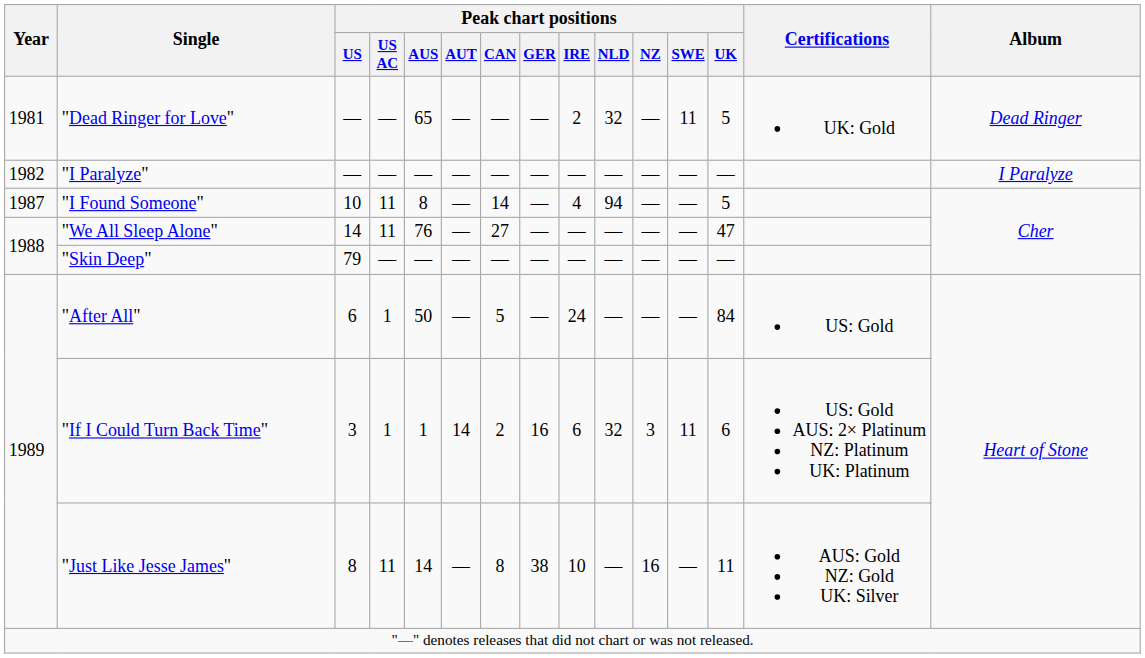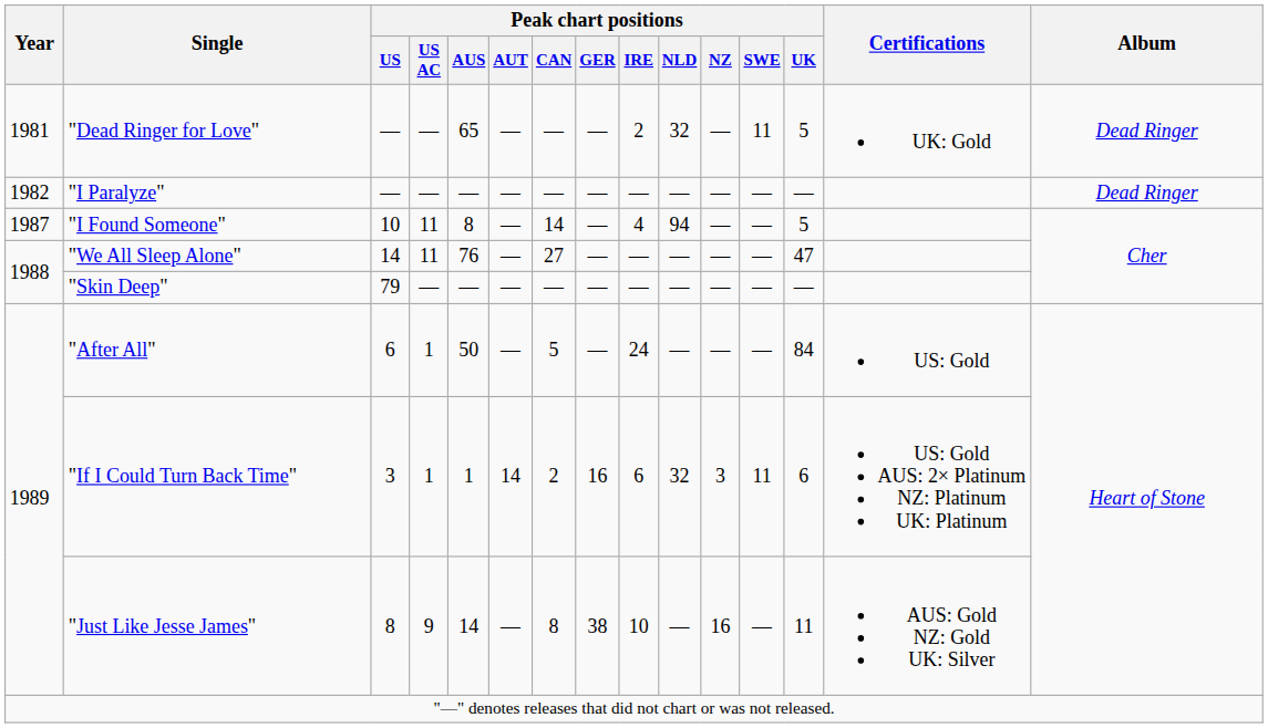"I Paralyze" | Album: I Paralyze -> Dead Ringer
"Just Like Jesse James" | Peak chart positions / US AC: 11 -> 9
